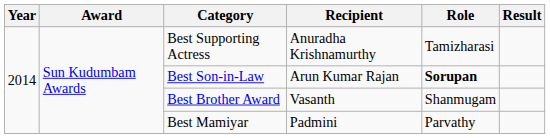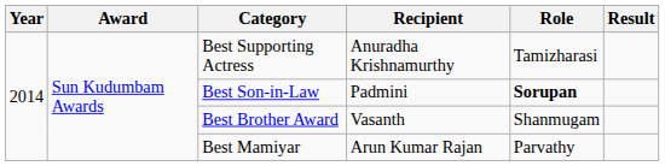Best Son-in-Law | Recipient: Arun Kumar Rajan -> Padmini
Best Mamiyar | Recipient: Padmini -> Arun Kumar Rajan
